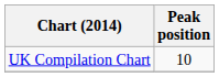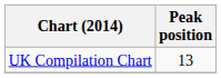UK Compilation Chart | Peak position: 10 -> 13
